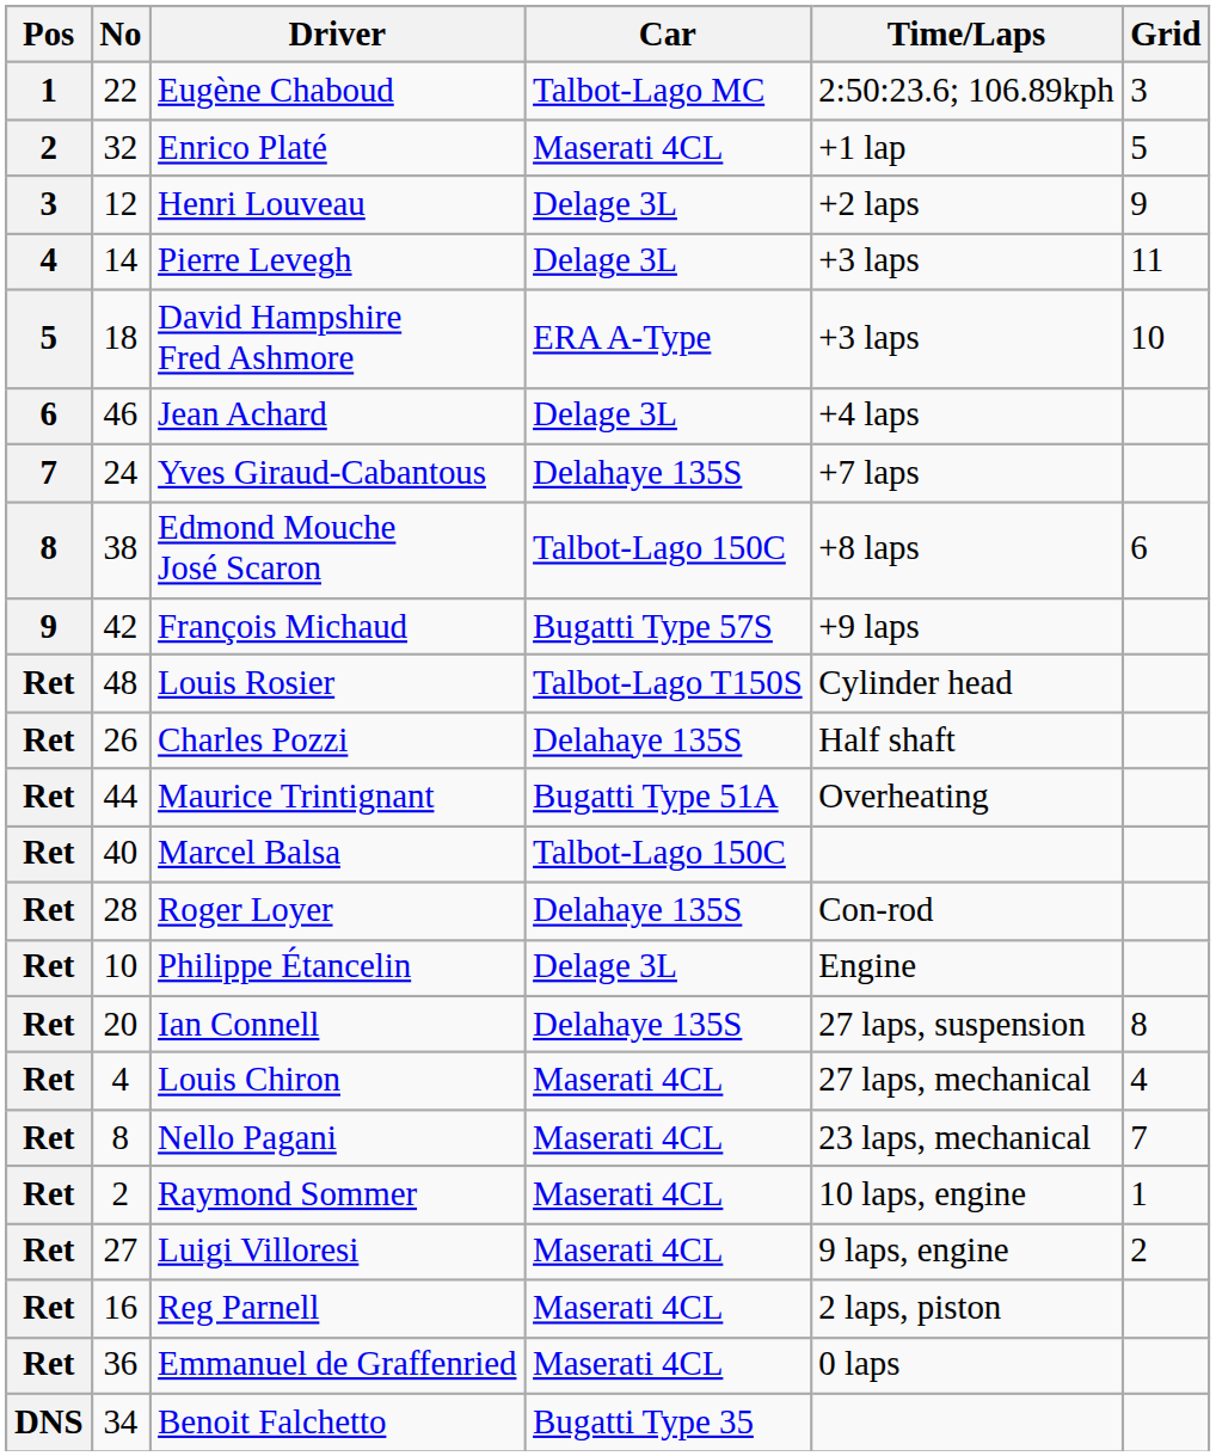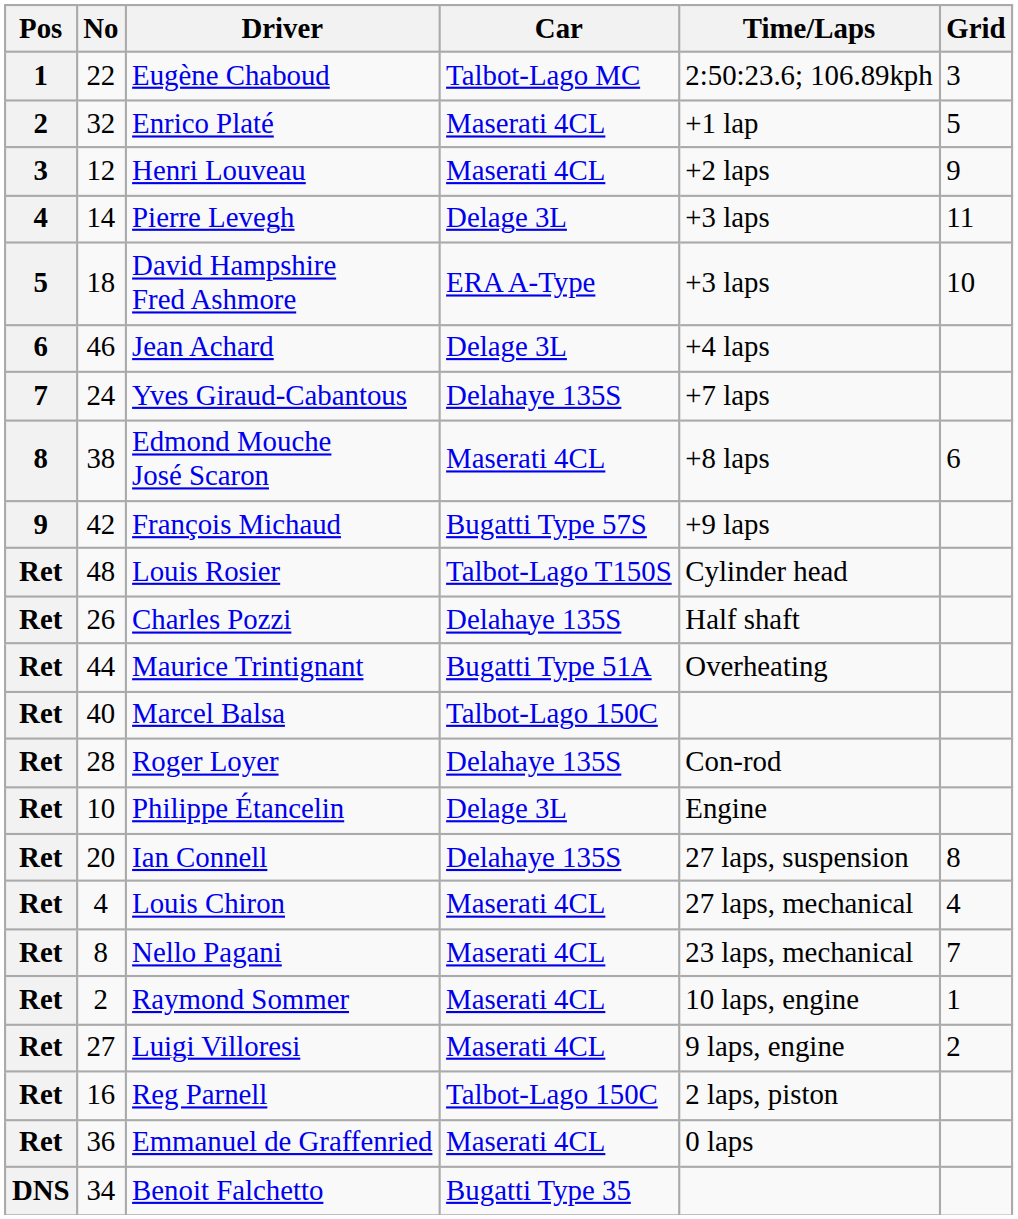Henri Louveau | Car: Delage 3L -> Maserati 4CL
Edmond Mouche José Scaron | Car: Talbot-Lago 150C -> Maserati 4CL
Reg Parnell | Car: Maserati 4CL -> Talbot-Lago 150C
